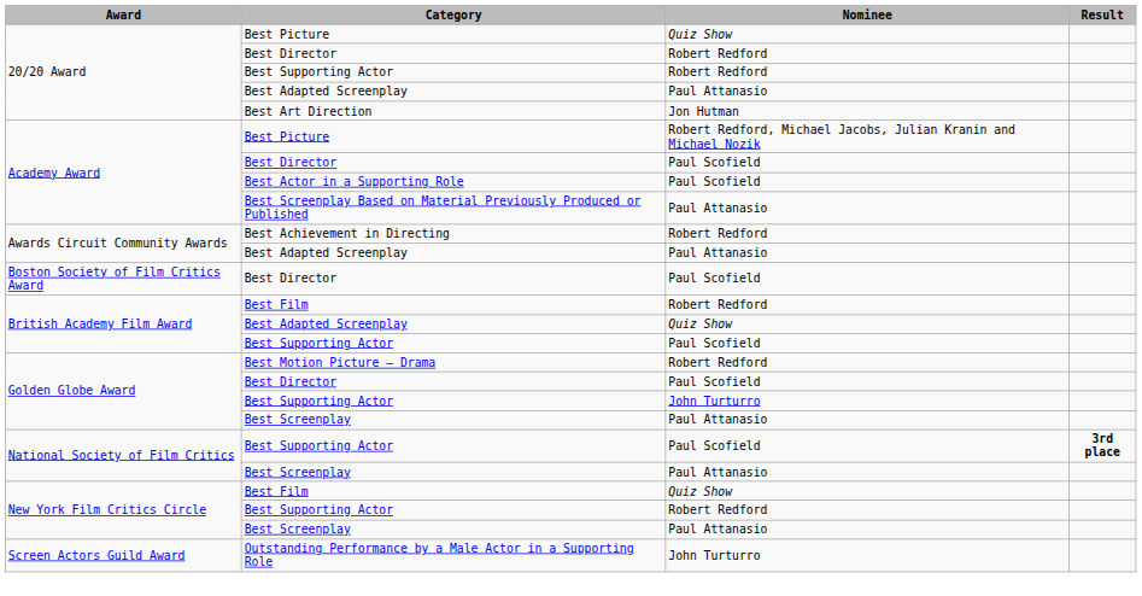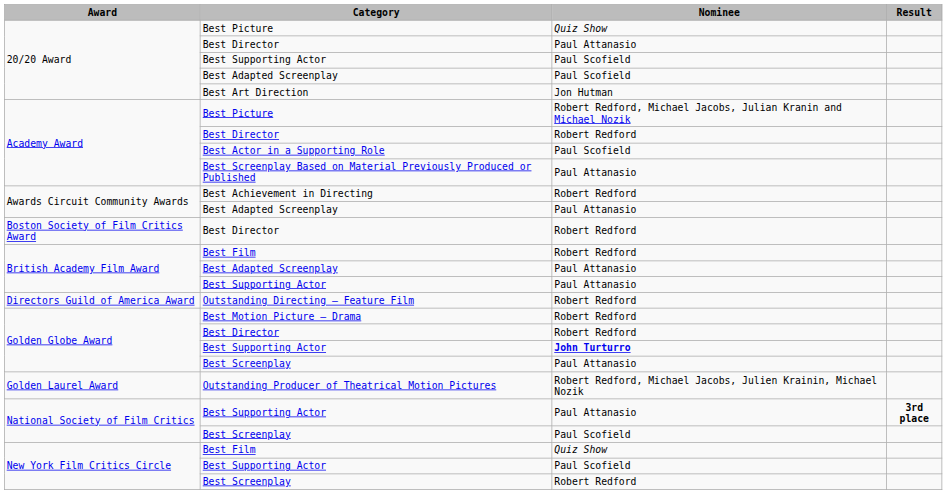20/20 Award / Best Director | Nominee: Robert Redford -> Paul Attanasio
20/20 Award / Best Supporting Actor | Nominee: Robert Redford -> Paul Scofield
20/20 Award / Best Adapted Screenplay | Nominee: Paul Attanasio -> Paul Scofield
Academy Award / Best Director | Nominee: Paul Scofield -> Robert Redford
Boston Society of Film Critics Award / Best Director | Nominee: Paul Scofield -> Robert Redford
British Academy Film Award / Best Adapted Screenplay | Nominee: Quiz Show -> Paul Attanasio
British Academy Film Award / Best Supporting Actor | Nominee: Paul Scofield -> Paul Attanasio
+ row: Directors Guild of America Award | Outstanding Directing — Feature Film | Robert Redford
Golden Globe Award / Best Director | Nominee: Paul Scofield -> Robert Redford
Golden Globe Award / Best Supporting Actor | Nominee: normal -> bold
+ row: Golden Laurel Award | Outstanding Producer of Theatrical Motion Pictures | Robert Redford, Michael Jacobs, Julien Krainin, Michael Nozik
National Society of Film Critics / Best Supporting Actor | Nominee: Paul Scofield -> Paul Attanasio
National Society of Film Critics / Best Screenplay | Nominee: Paul Attanasio -> Paul Scofield
New York Film Critics Circle / Best Supporting Actor | Nominee: Robert Redford -> Paul Scofield
New York Film Critics Circle / Best Screenplay | Nominee: Paul Attanasio -> Robert Redford
- row: Screen Actors Guild Award | Outstanding Performance by a Male Actor in a Supporting Role | John Turturro
